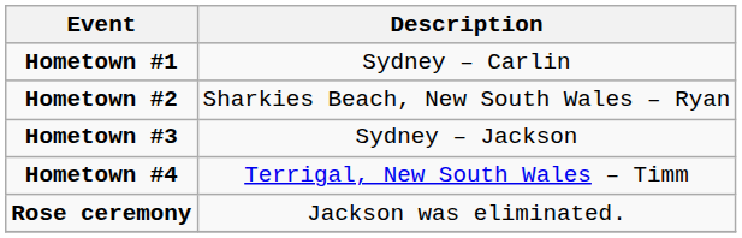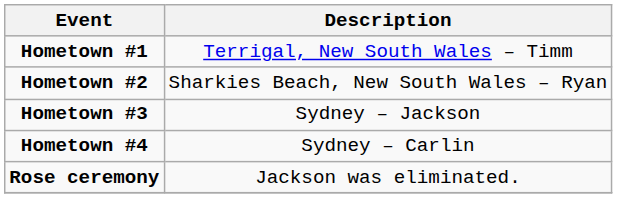Hometown #1 | Description: Sydney – Carlin -> Terrigal, New South Wales – Timm
Hometown #4 | Description: Terrigal, New South Wales – Timm -> Sydney – Carlin
